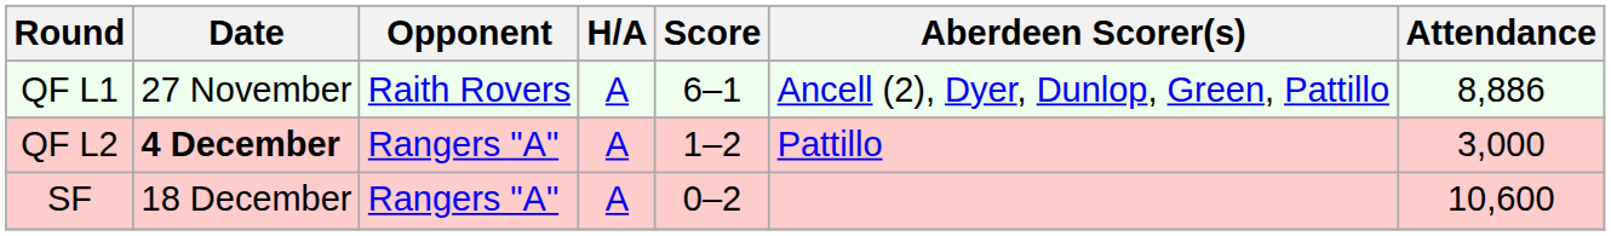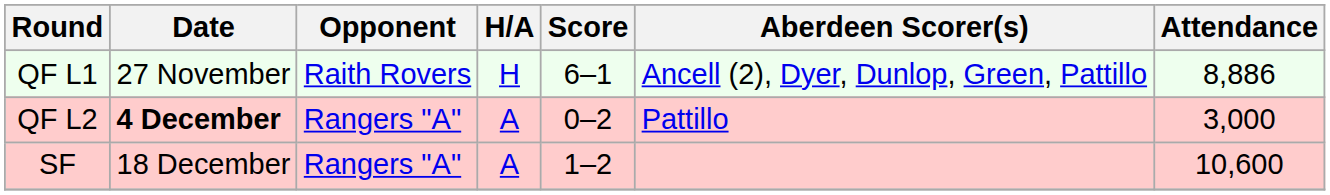QF L1 | H/A: A -> H
QF L2 | Score: 1–2 -> 0–2
SF | Score: 0–2 -> 1–2
